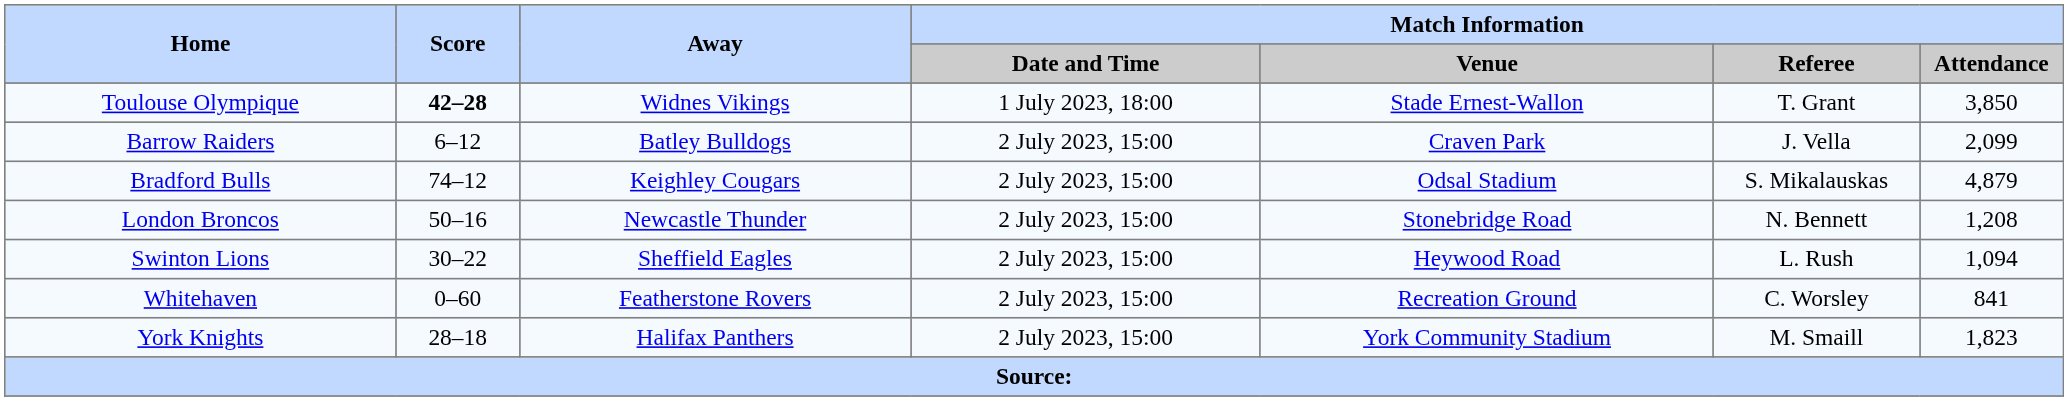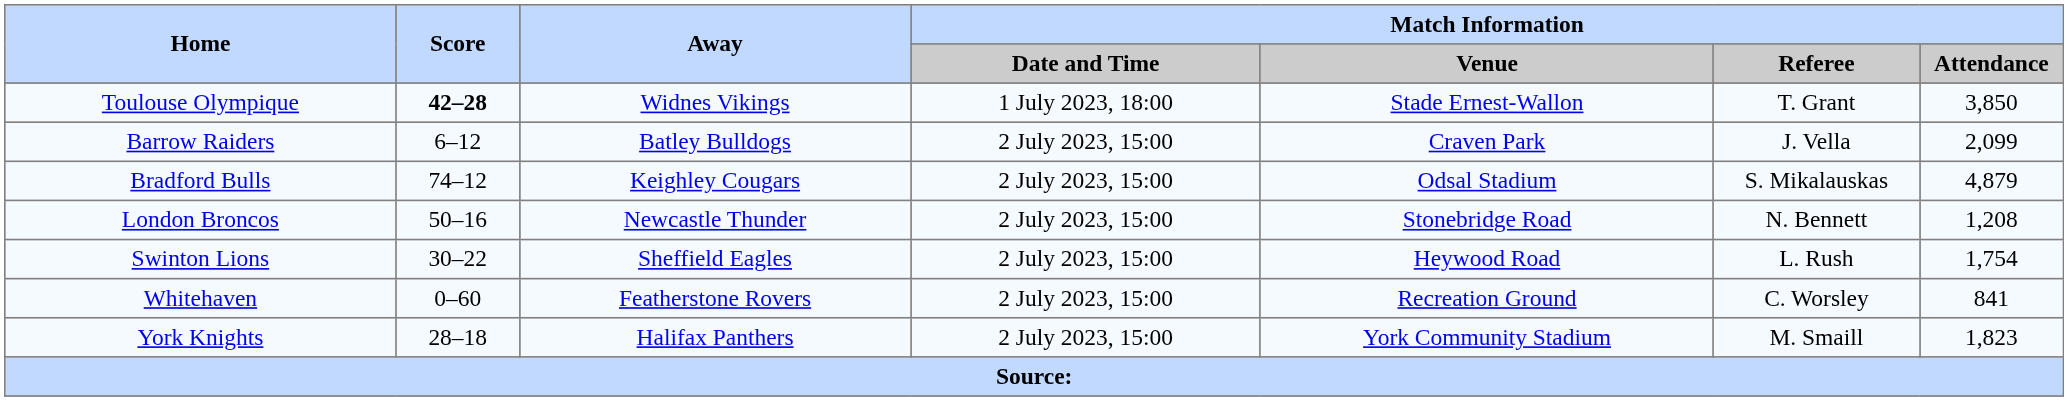Swinton Lions | Match Information / Attendance: 1,094 -> 1,754
